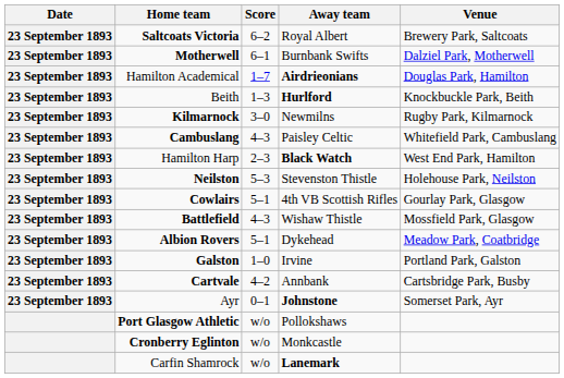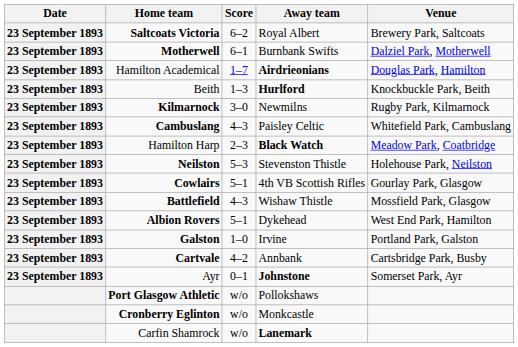Hamilton Harp | Venue: West End Park, Hamilton -> Meadow Park, Coatbridge
Albion Rovers | Venue: Meadow Park, Coatbridge -> West End Park, Hamilton
